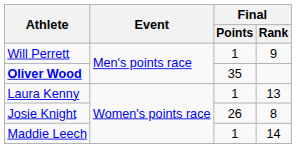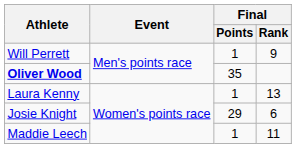Josie Knight | Final / Points: 26 -> 29
Josie Knight | Final / Rank: 8 -> 6
Maddie Leech | Final / Rank: 14 -> 11
